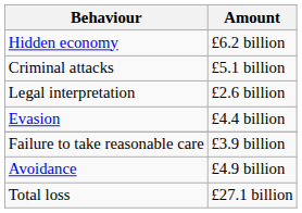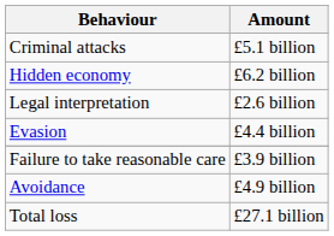rows swapped: Hidden economy <-> Criminal attacks
